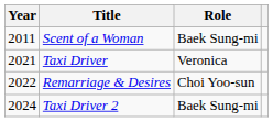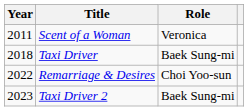Scent of a Woman | Role: Baek Sung-mi -> Veronica
Taxi Driver | Year: 2021 -> 2018
Taxi Driver | Role: Veronica -> Baek Sung-mi
Taxi Driver 2 | Year: 2024 -> 2023
